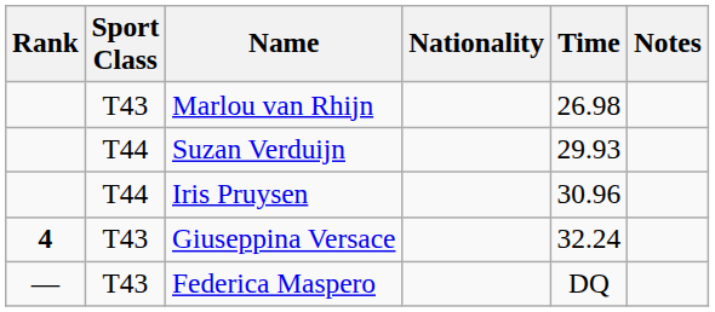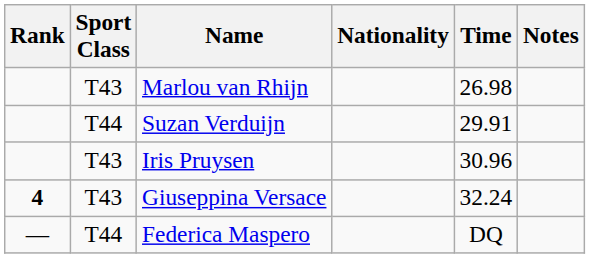Suzan Verduijn | Time: 29.93 -> 29.91
Iris Pruysen | Sport Class: T44 -> T43
Federica Maspero | Sport Class: T43 -> T44
